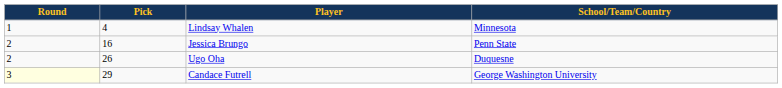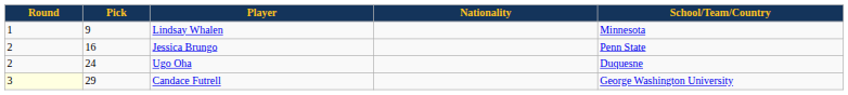+ column: Nationality
Lindsay Whalen | Pick: 4 -> 9
Ugo Oha | Pick: 26 -> 24
